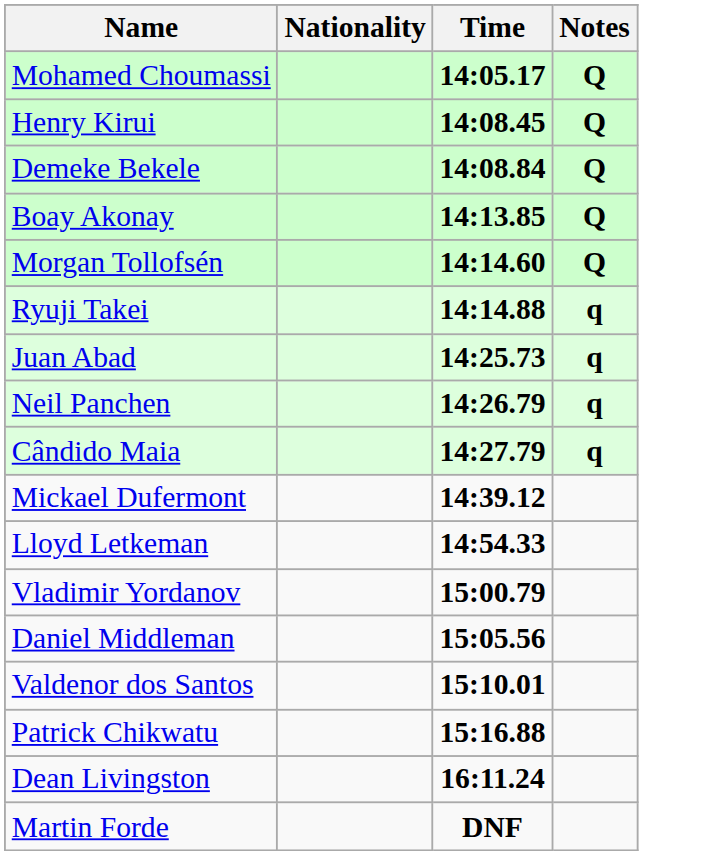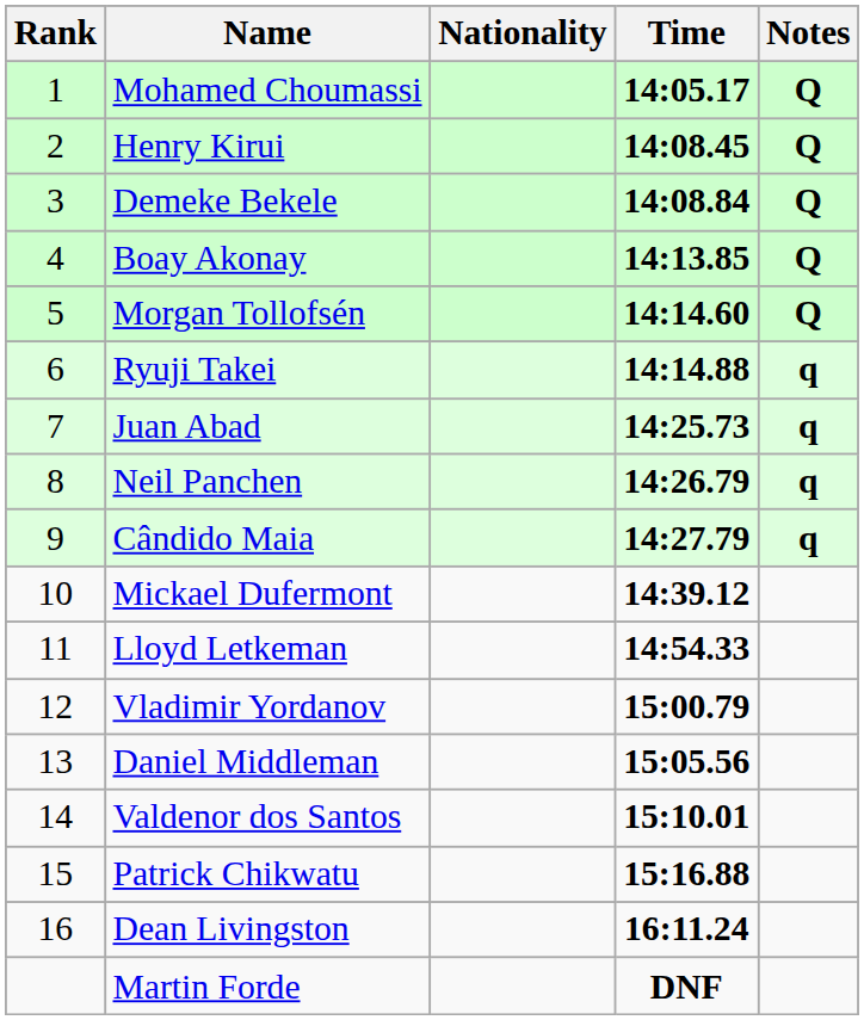+ column: Rank | 1 | 2 | 3 | 4 | 5 | 6 | 7 | 8 | 9 | 10 | 11 | 12 | 13 | 14 | 15 | 16
